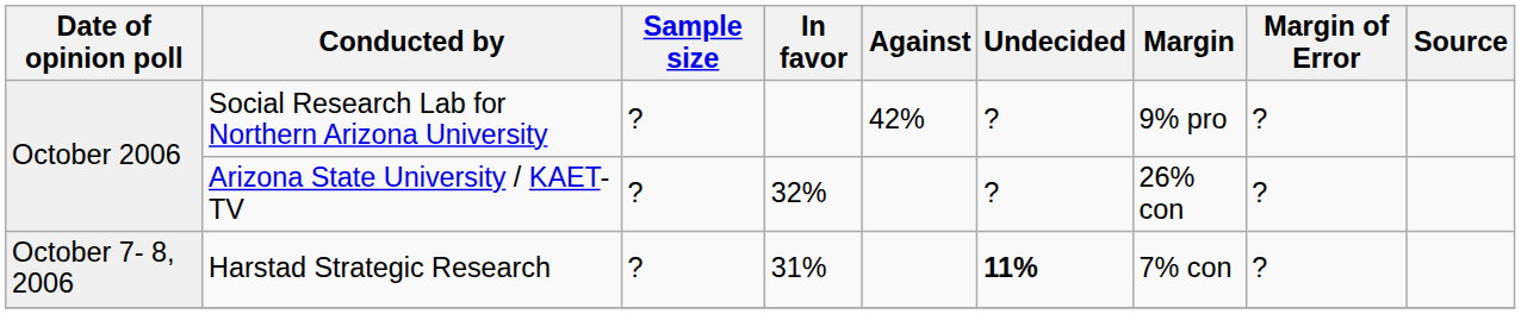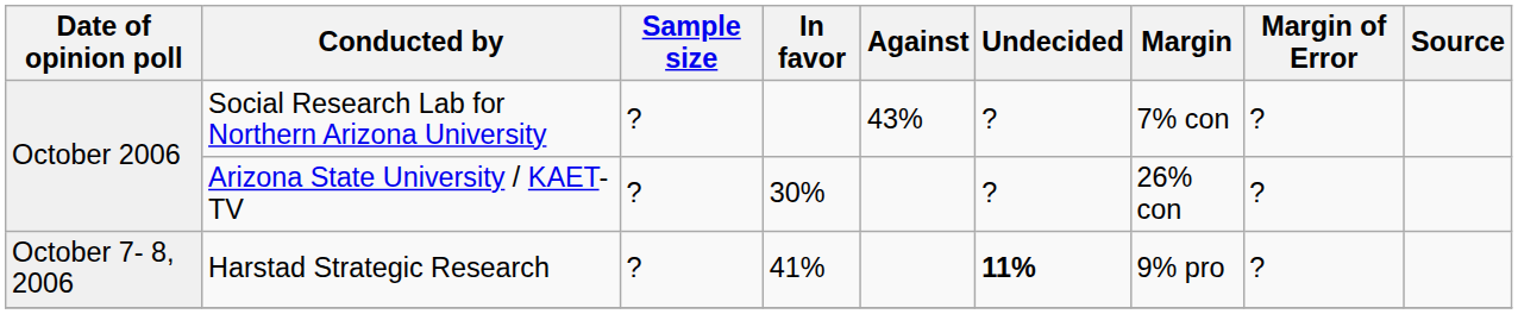Social Research Lab for Northern Arizona University | Against: 42% -> 43%
Social Research Lab for Northern Arizona University | Margin: 9% pro -> 7% con
Arizona State University / KAET-TV | In favor: 32% -> 30%
Harstad Strategic Research | In favor: 31% -> 41%
Harstad Strategic Research | Margin: 7% con -> 9% pro
